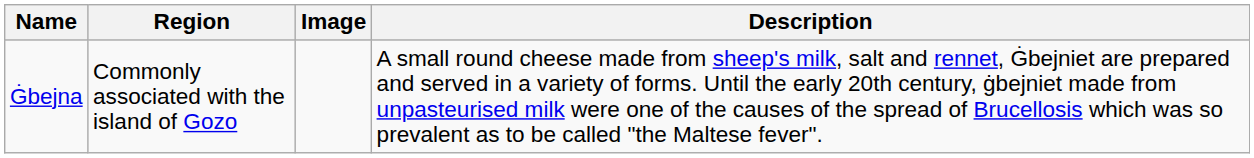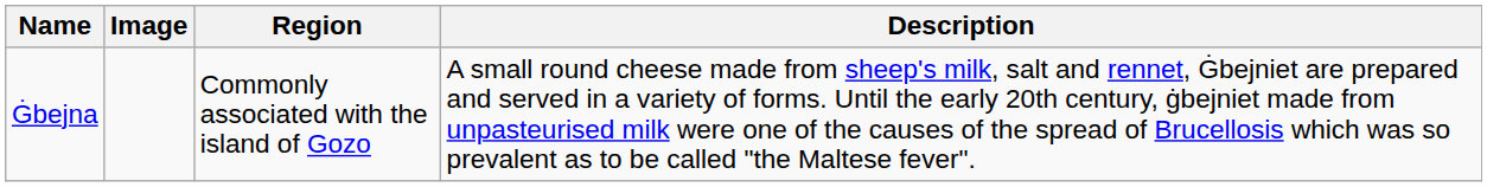columns swapped: Image <-> Region
